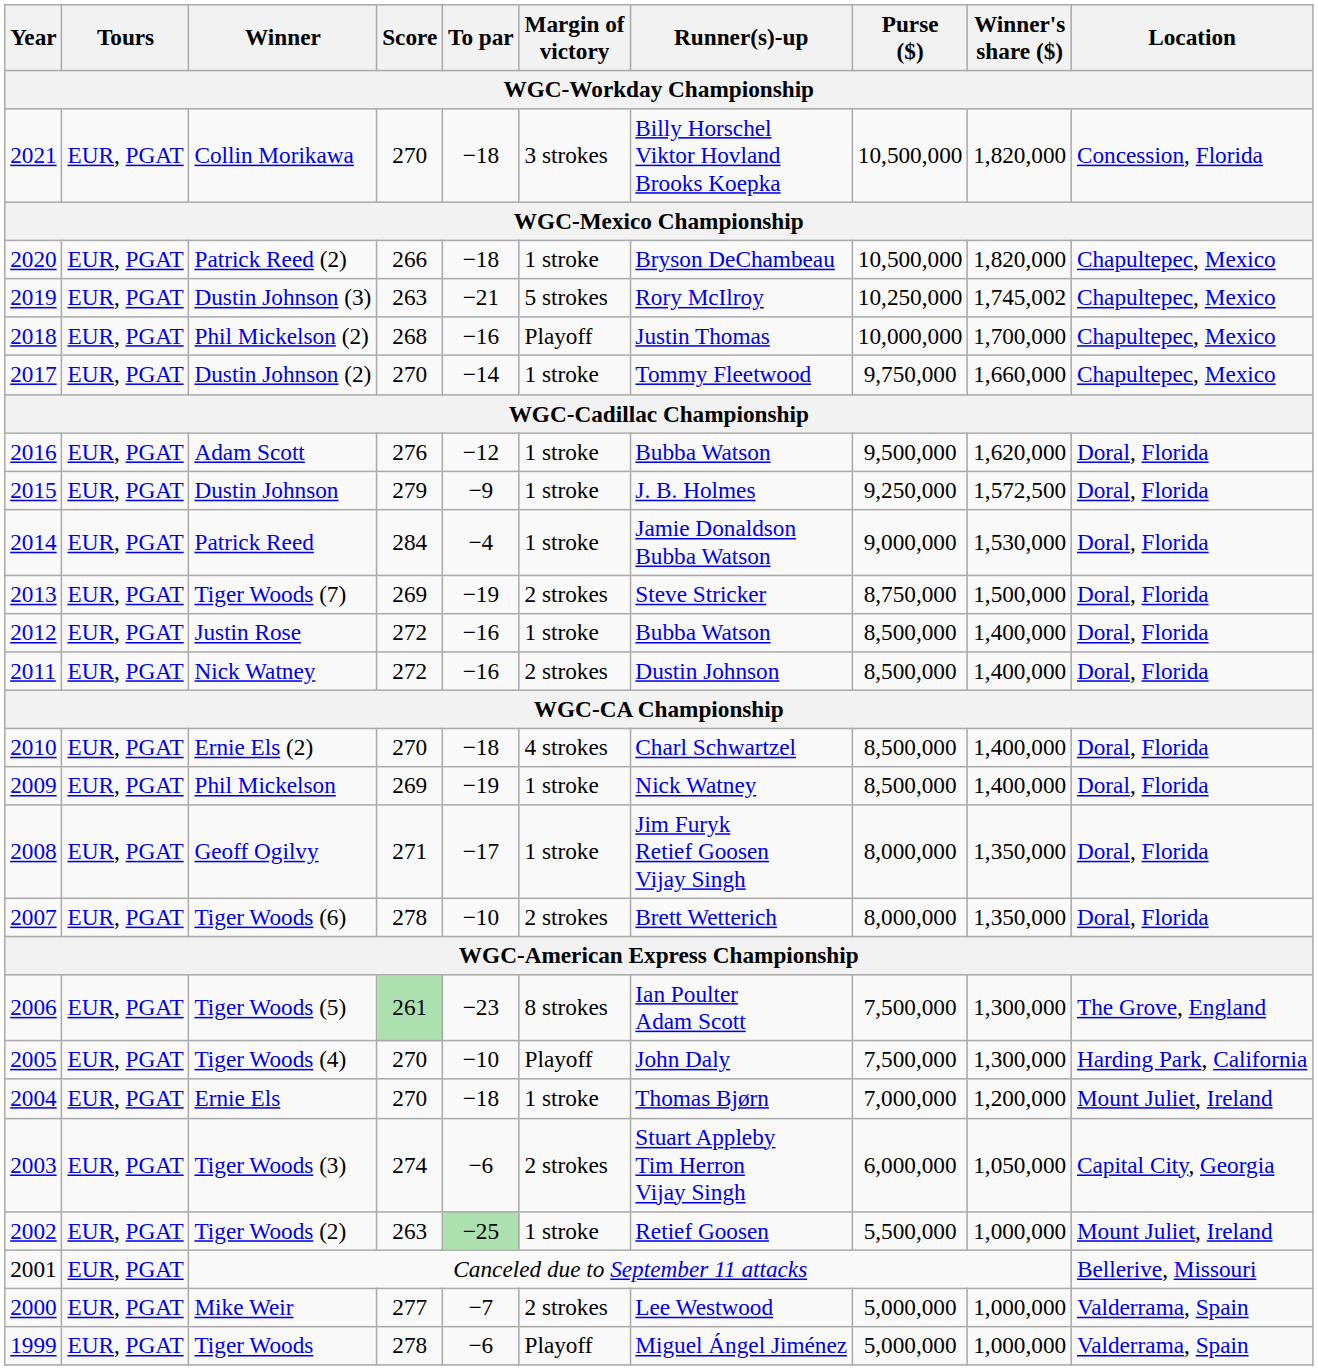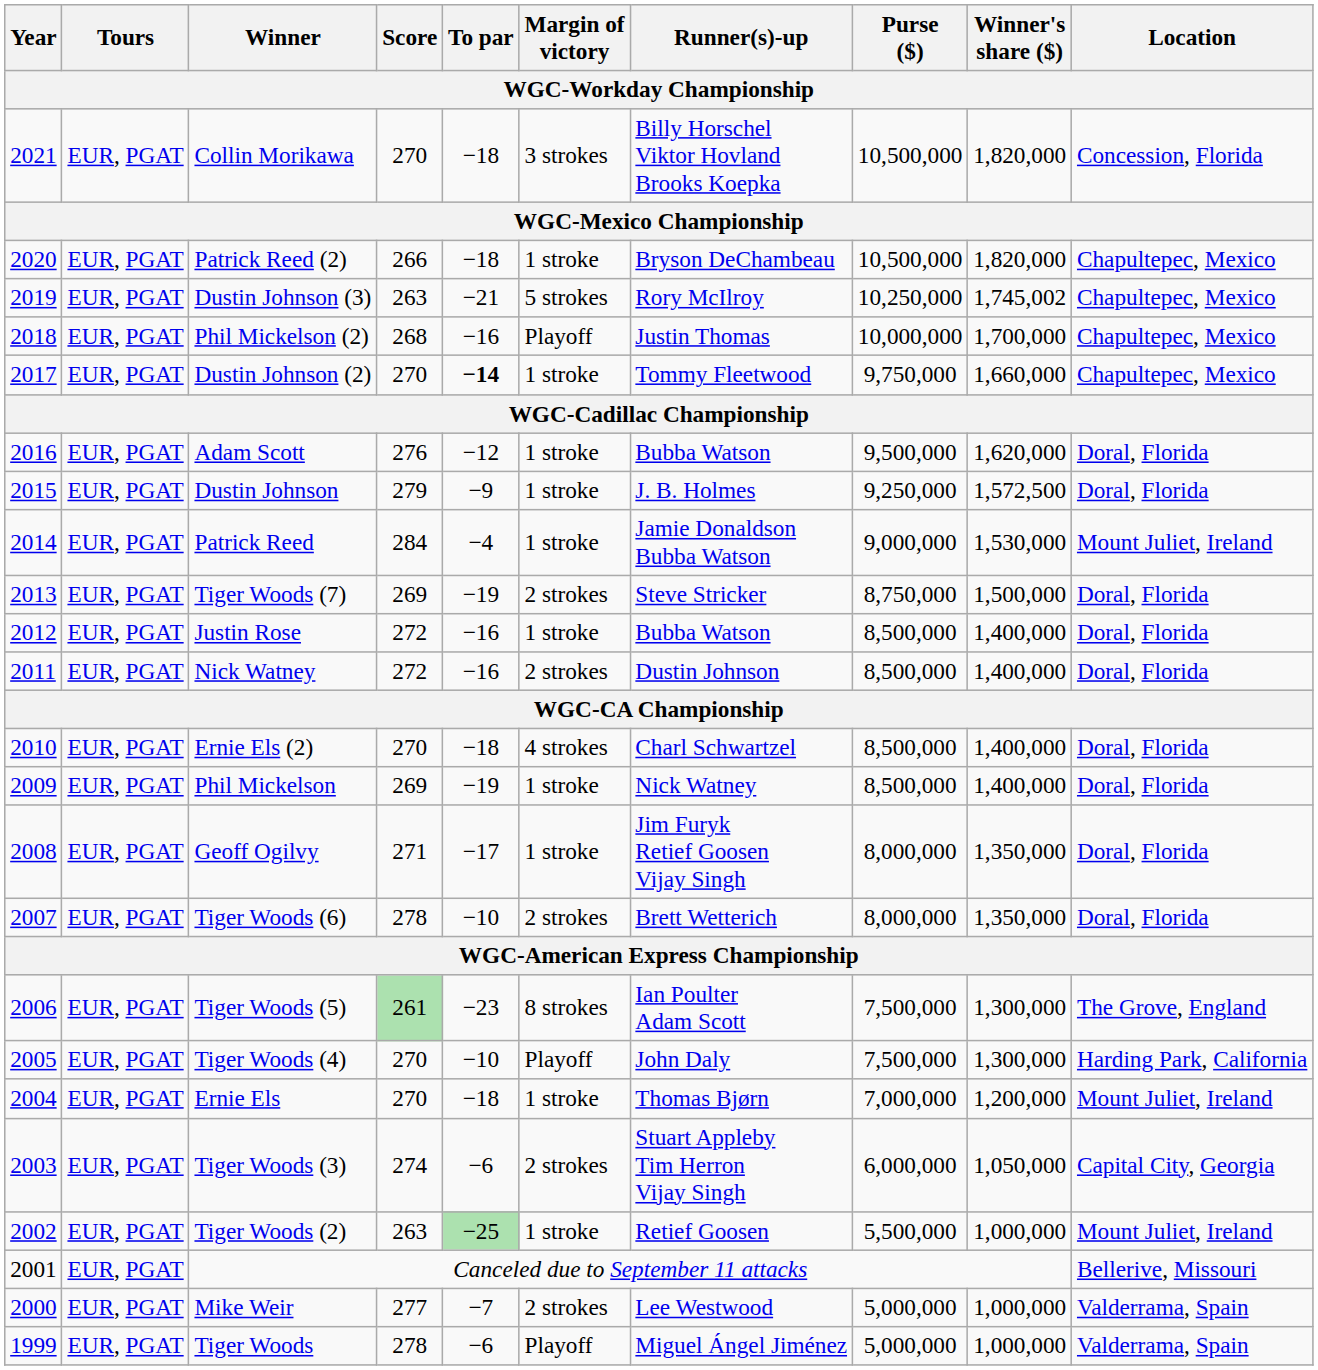Dustin Johnson (2) | To par: normal -> bold
Patrick Reed | Location: Doral, Florida -> Mount Juliet, Ireland
